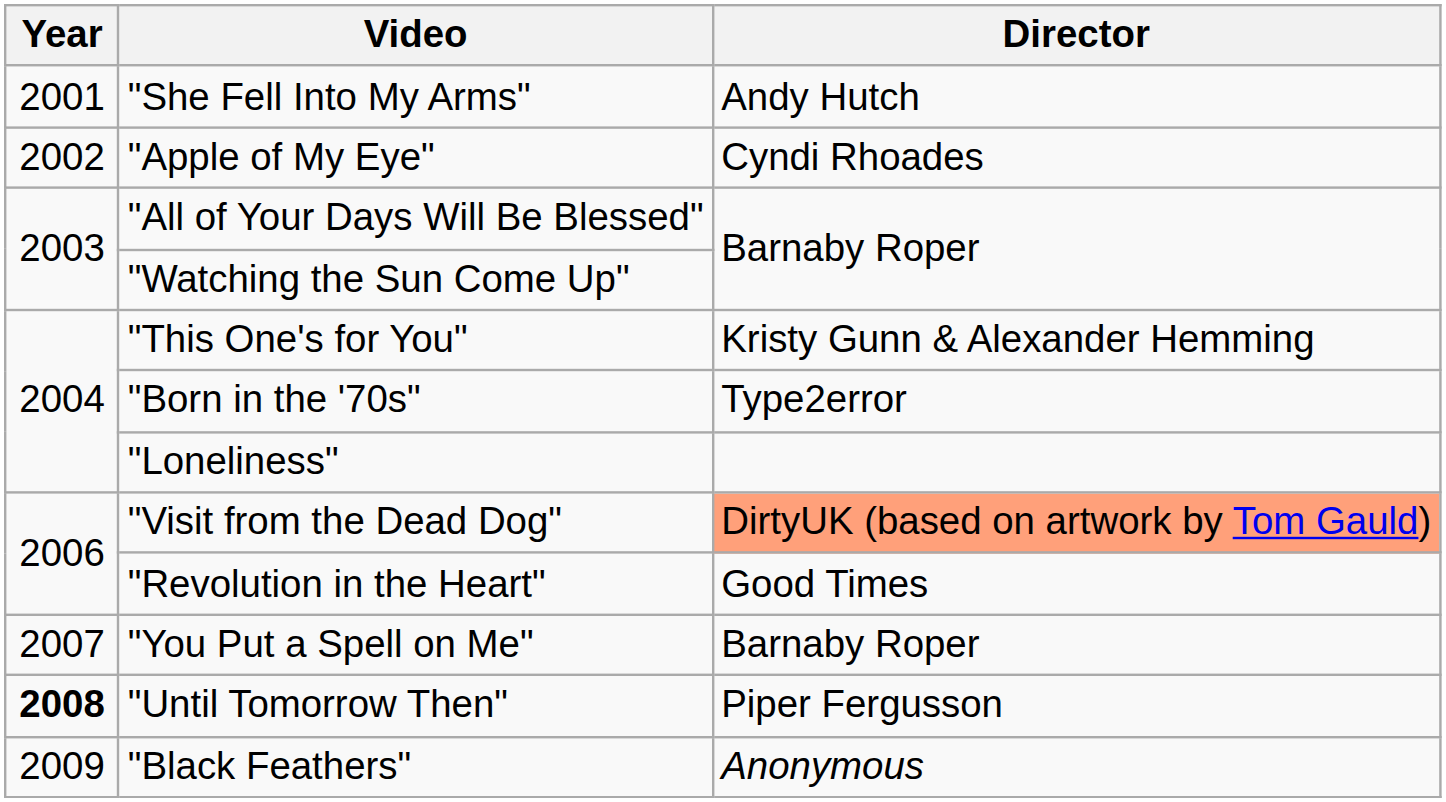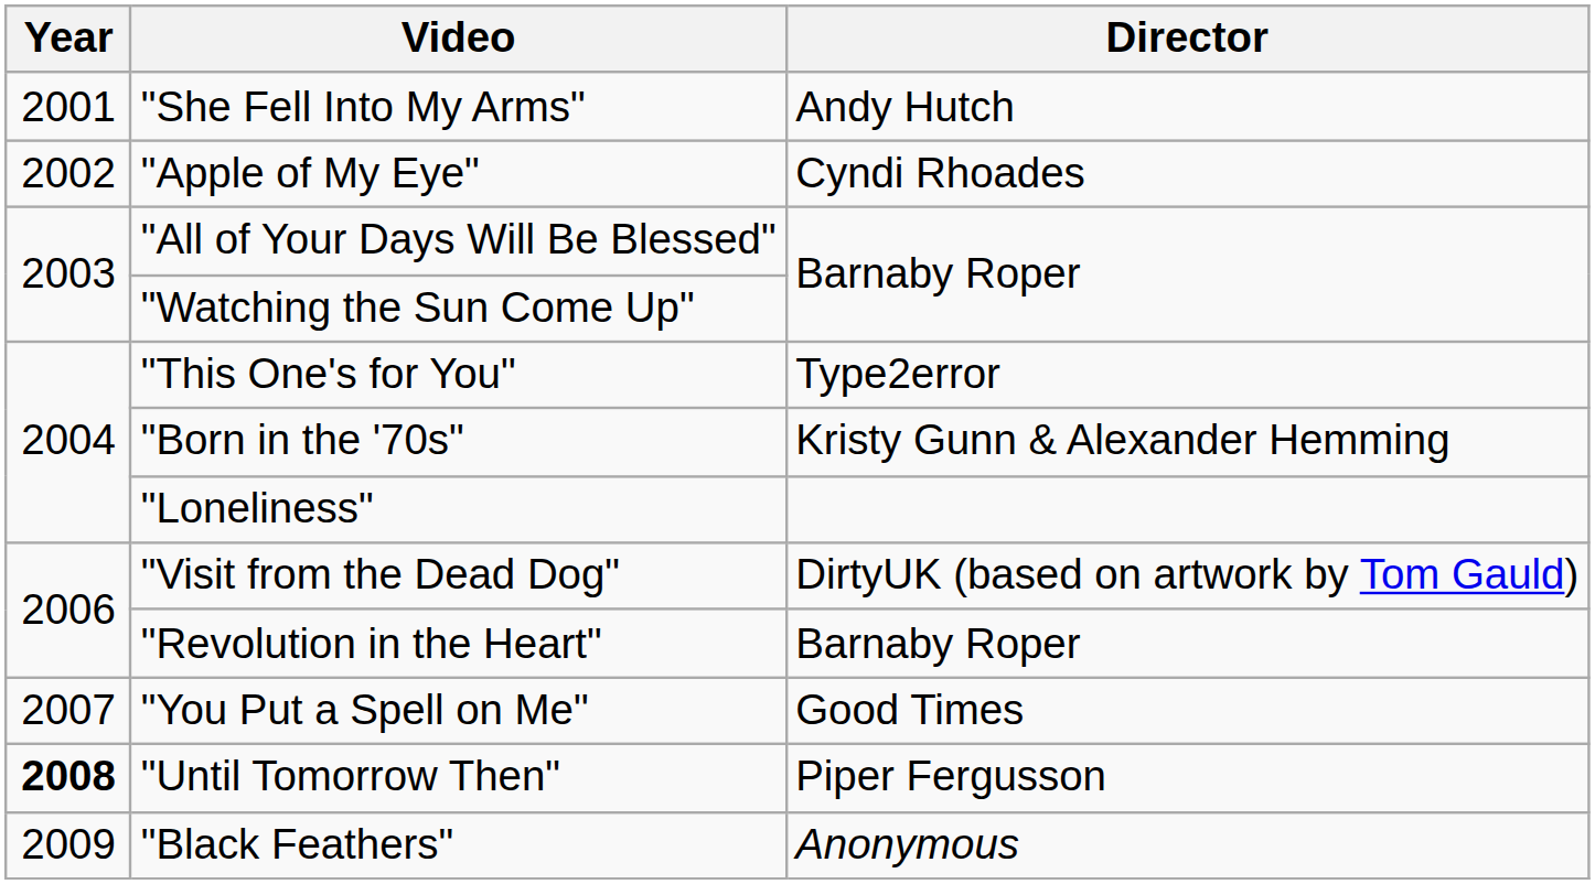"This One's for You" | Director: Kristy Gunn & Alexander Hemming -> Type2error
"Born in the '70s" | Director: Type2error -> Kristy Gunn & Alexander Hemming
"Visit from the Dead Dog" | Director: lightsalmon background -> no background
"Revolution in the Heart" | Director: Good Times -> Barnaby Roper
"You Put a Spell on Me" | Director: Barnaby Roper -> Good Times
